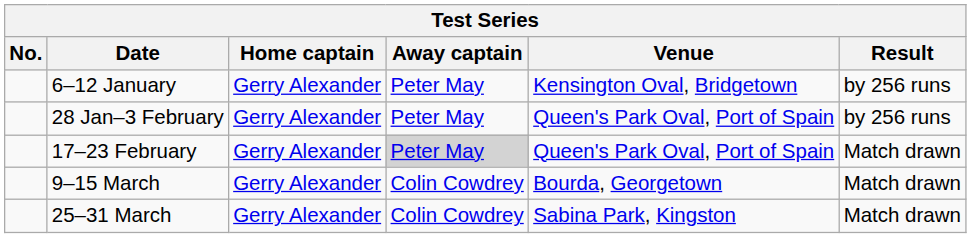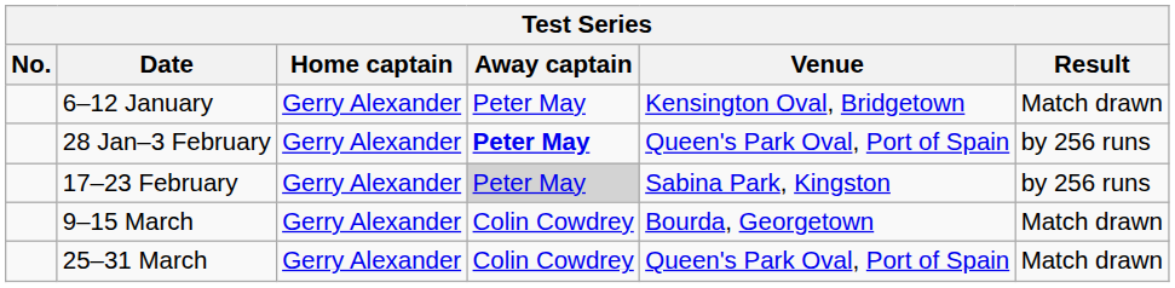6–12 January | Result: by 256 runs -> Match drawn
28 Jan–3 February | Away captain: normal -> bold
17–23 February | Venue: Queen's Park Oval, Port of Spain -> Sabina Park, Kingston
17–23 February | Result: Match drawn -> by 256 runs
25–31 March | Venue: Sabina Park, Kingston -> Queen's Park Oval, Port of Spain
